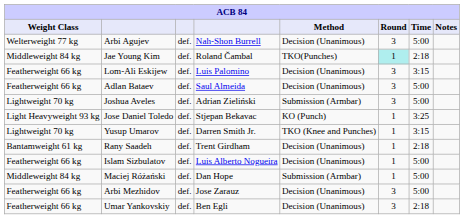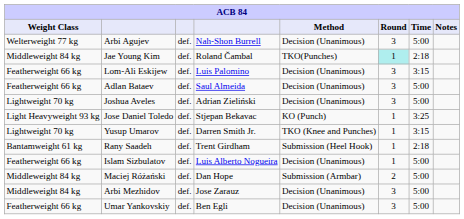Joshua Aveles | Method: Submission (Armbar) -> Decision (Unanimous)
Rany Saadeh | Method: Decision (Unanimous) -> Submission (Heel Hook)
Maciej Różański | Round: 1 -> 2
Arbi Mezhidov | Weight Class: Featherweight 66 kg -> Middleweight 84 kg
Umar Yankovskiy | Time: 2:18 -> 5:00
